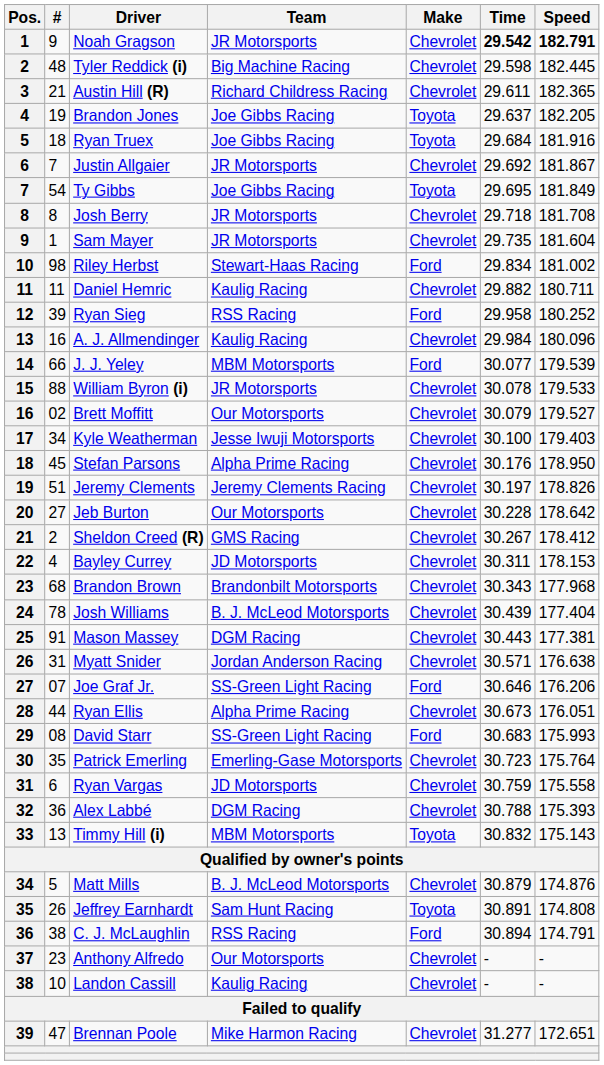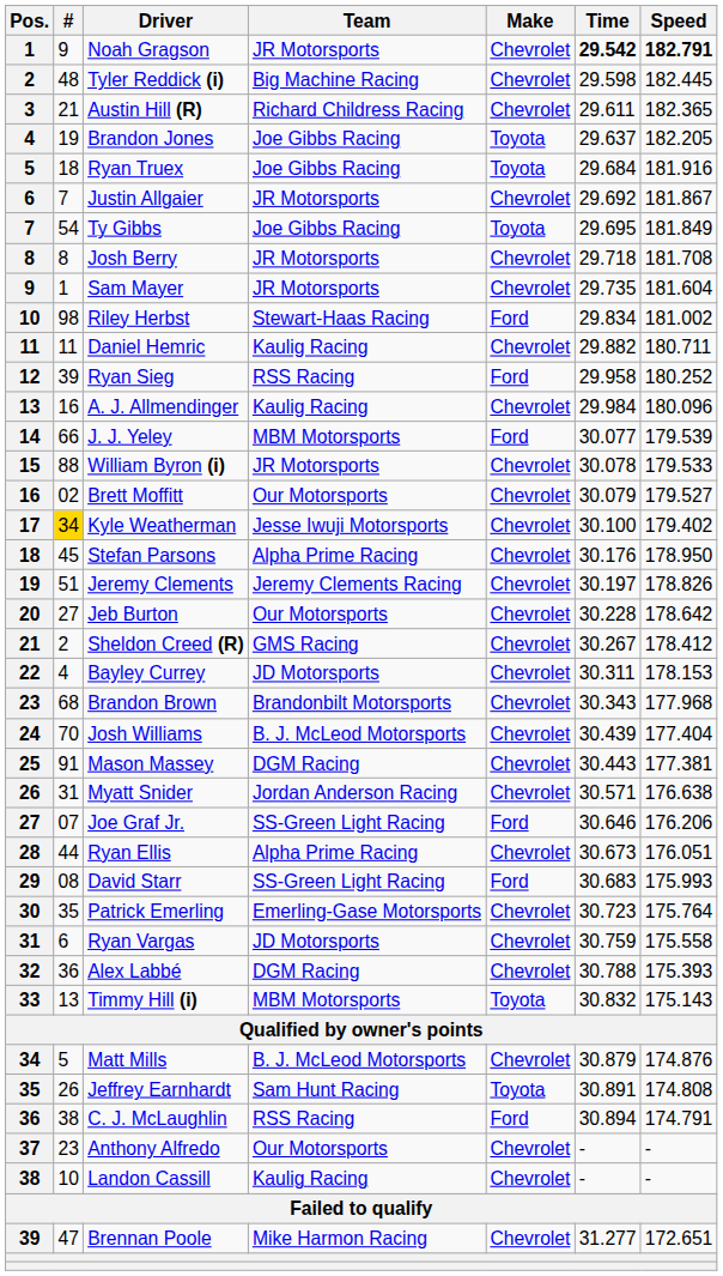Kyle Weatherman | #: no background -> gold background
Kyle Weatherman | Speed: 179.403 -> 179.402
Josh Williams | #: 78 -> 70
